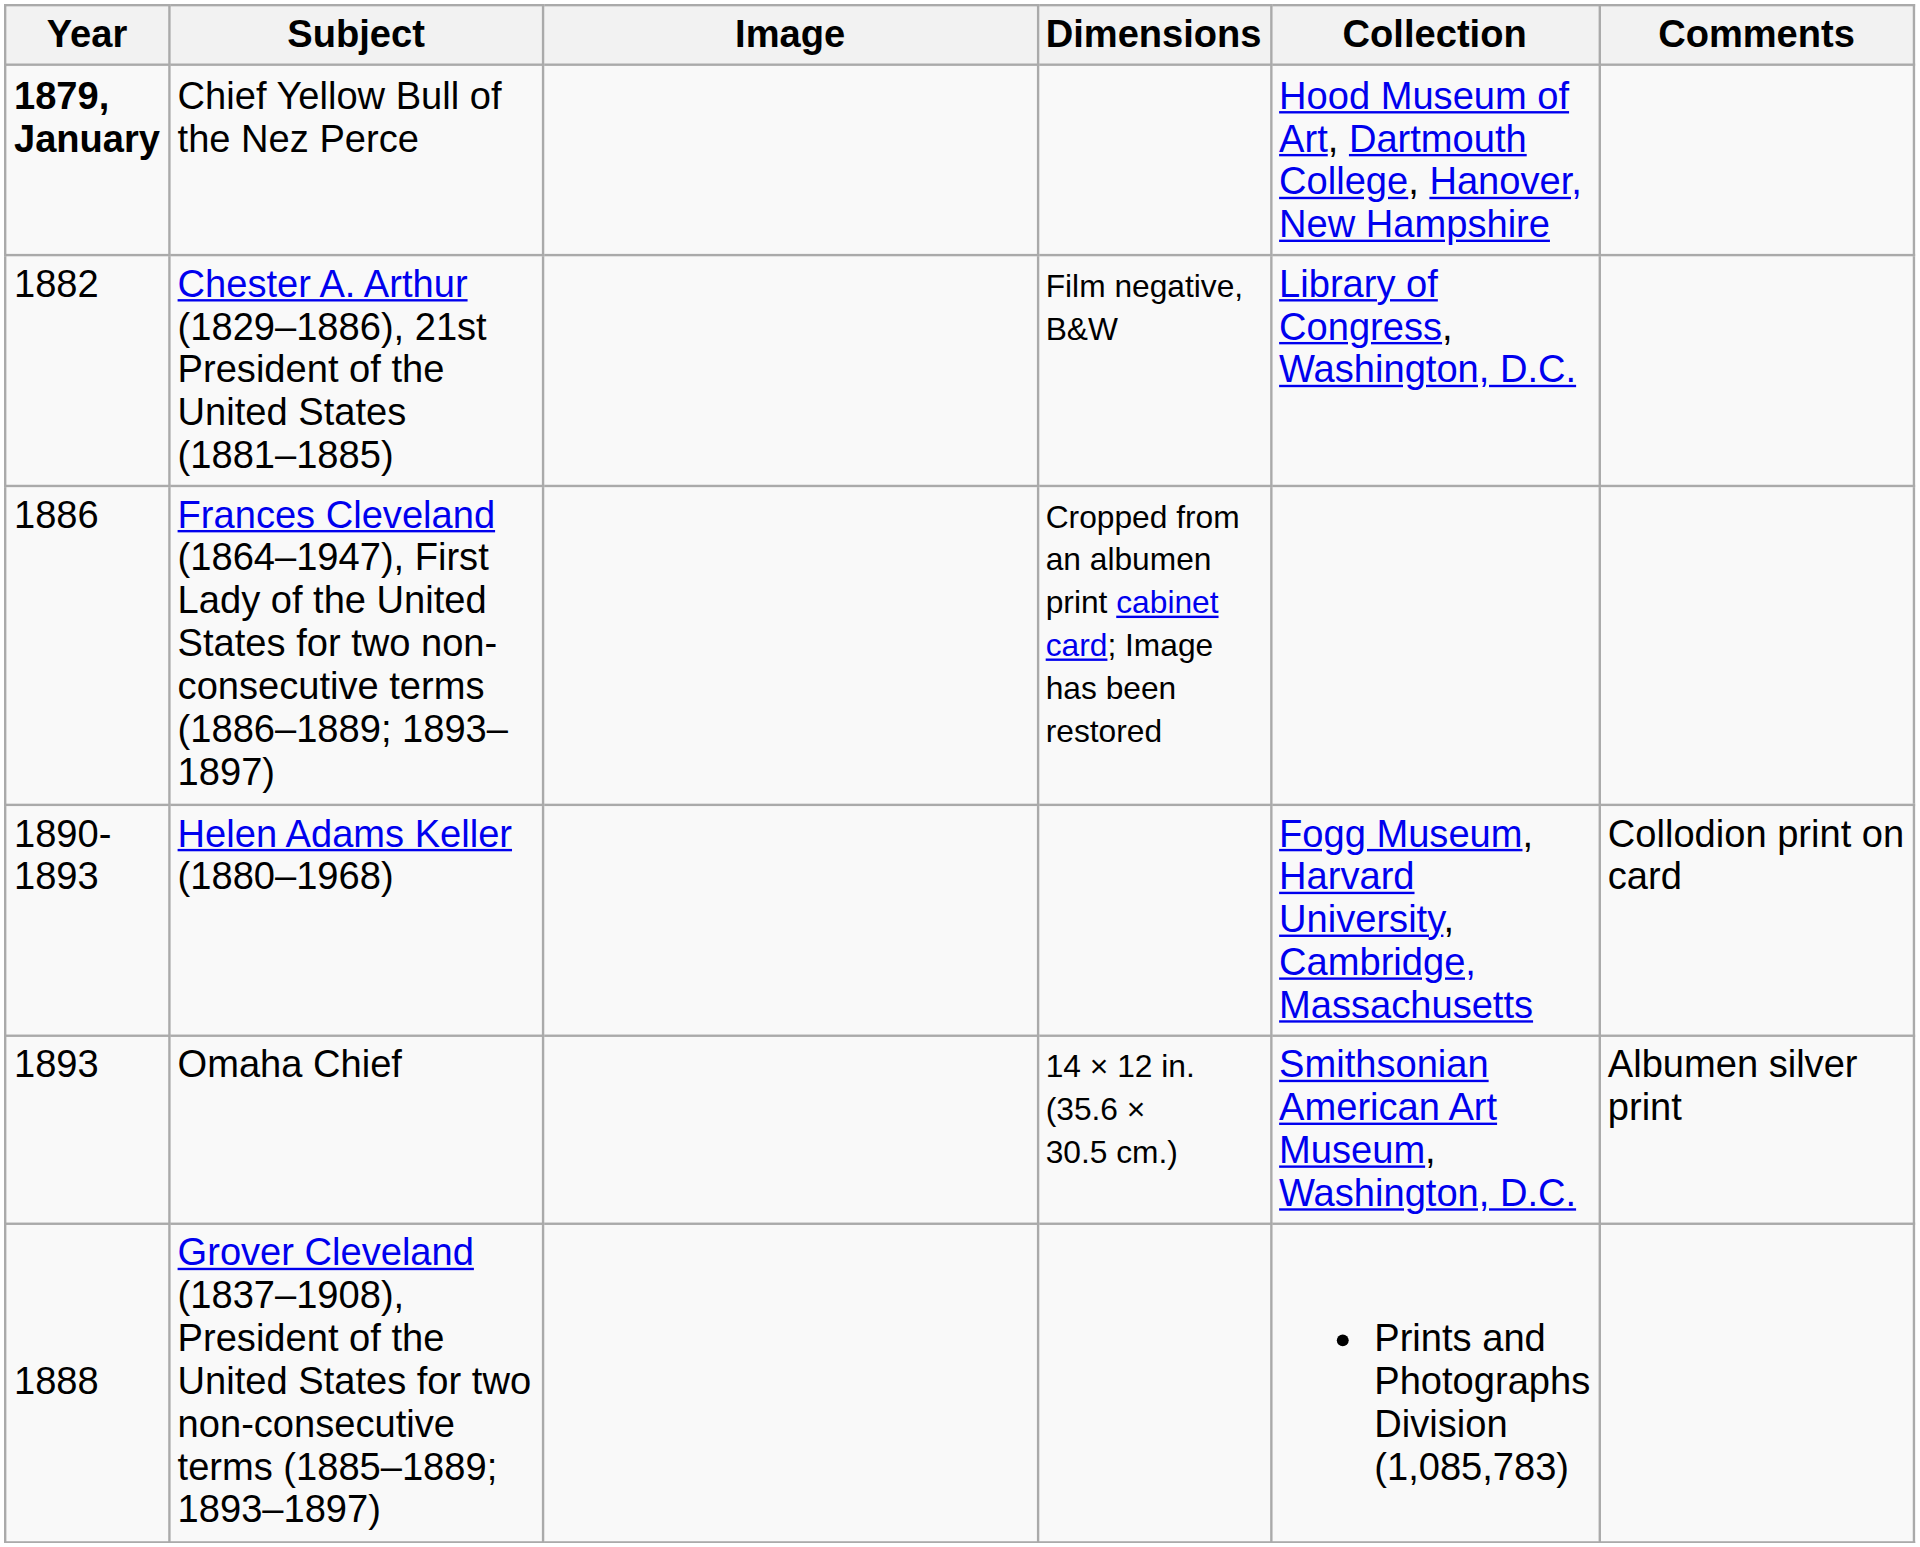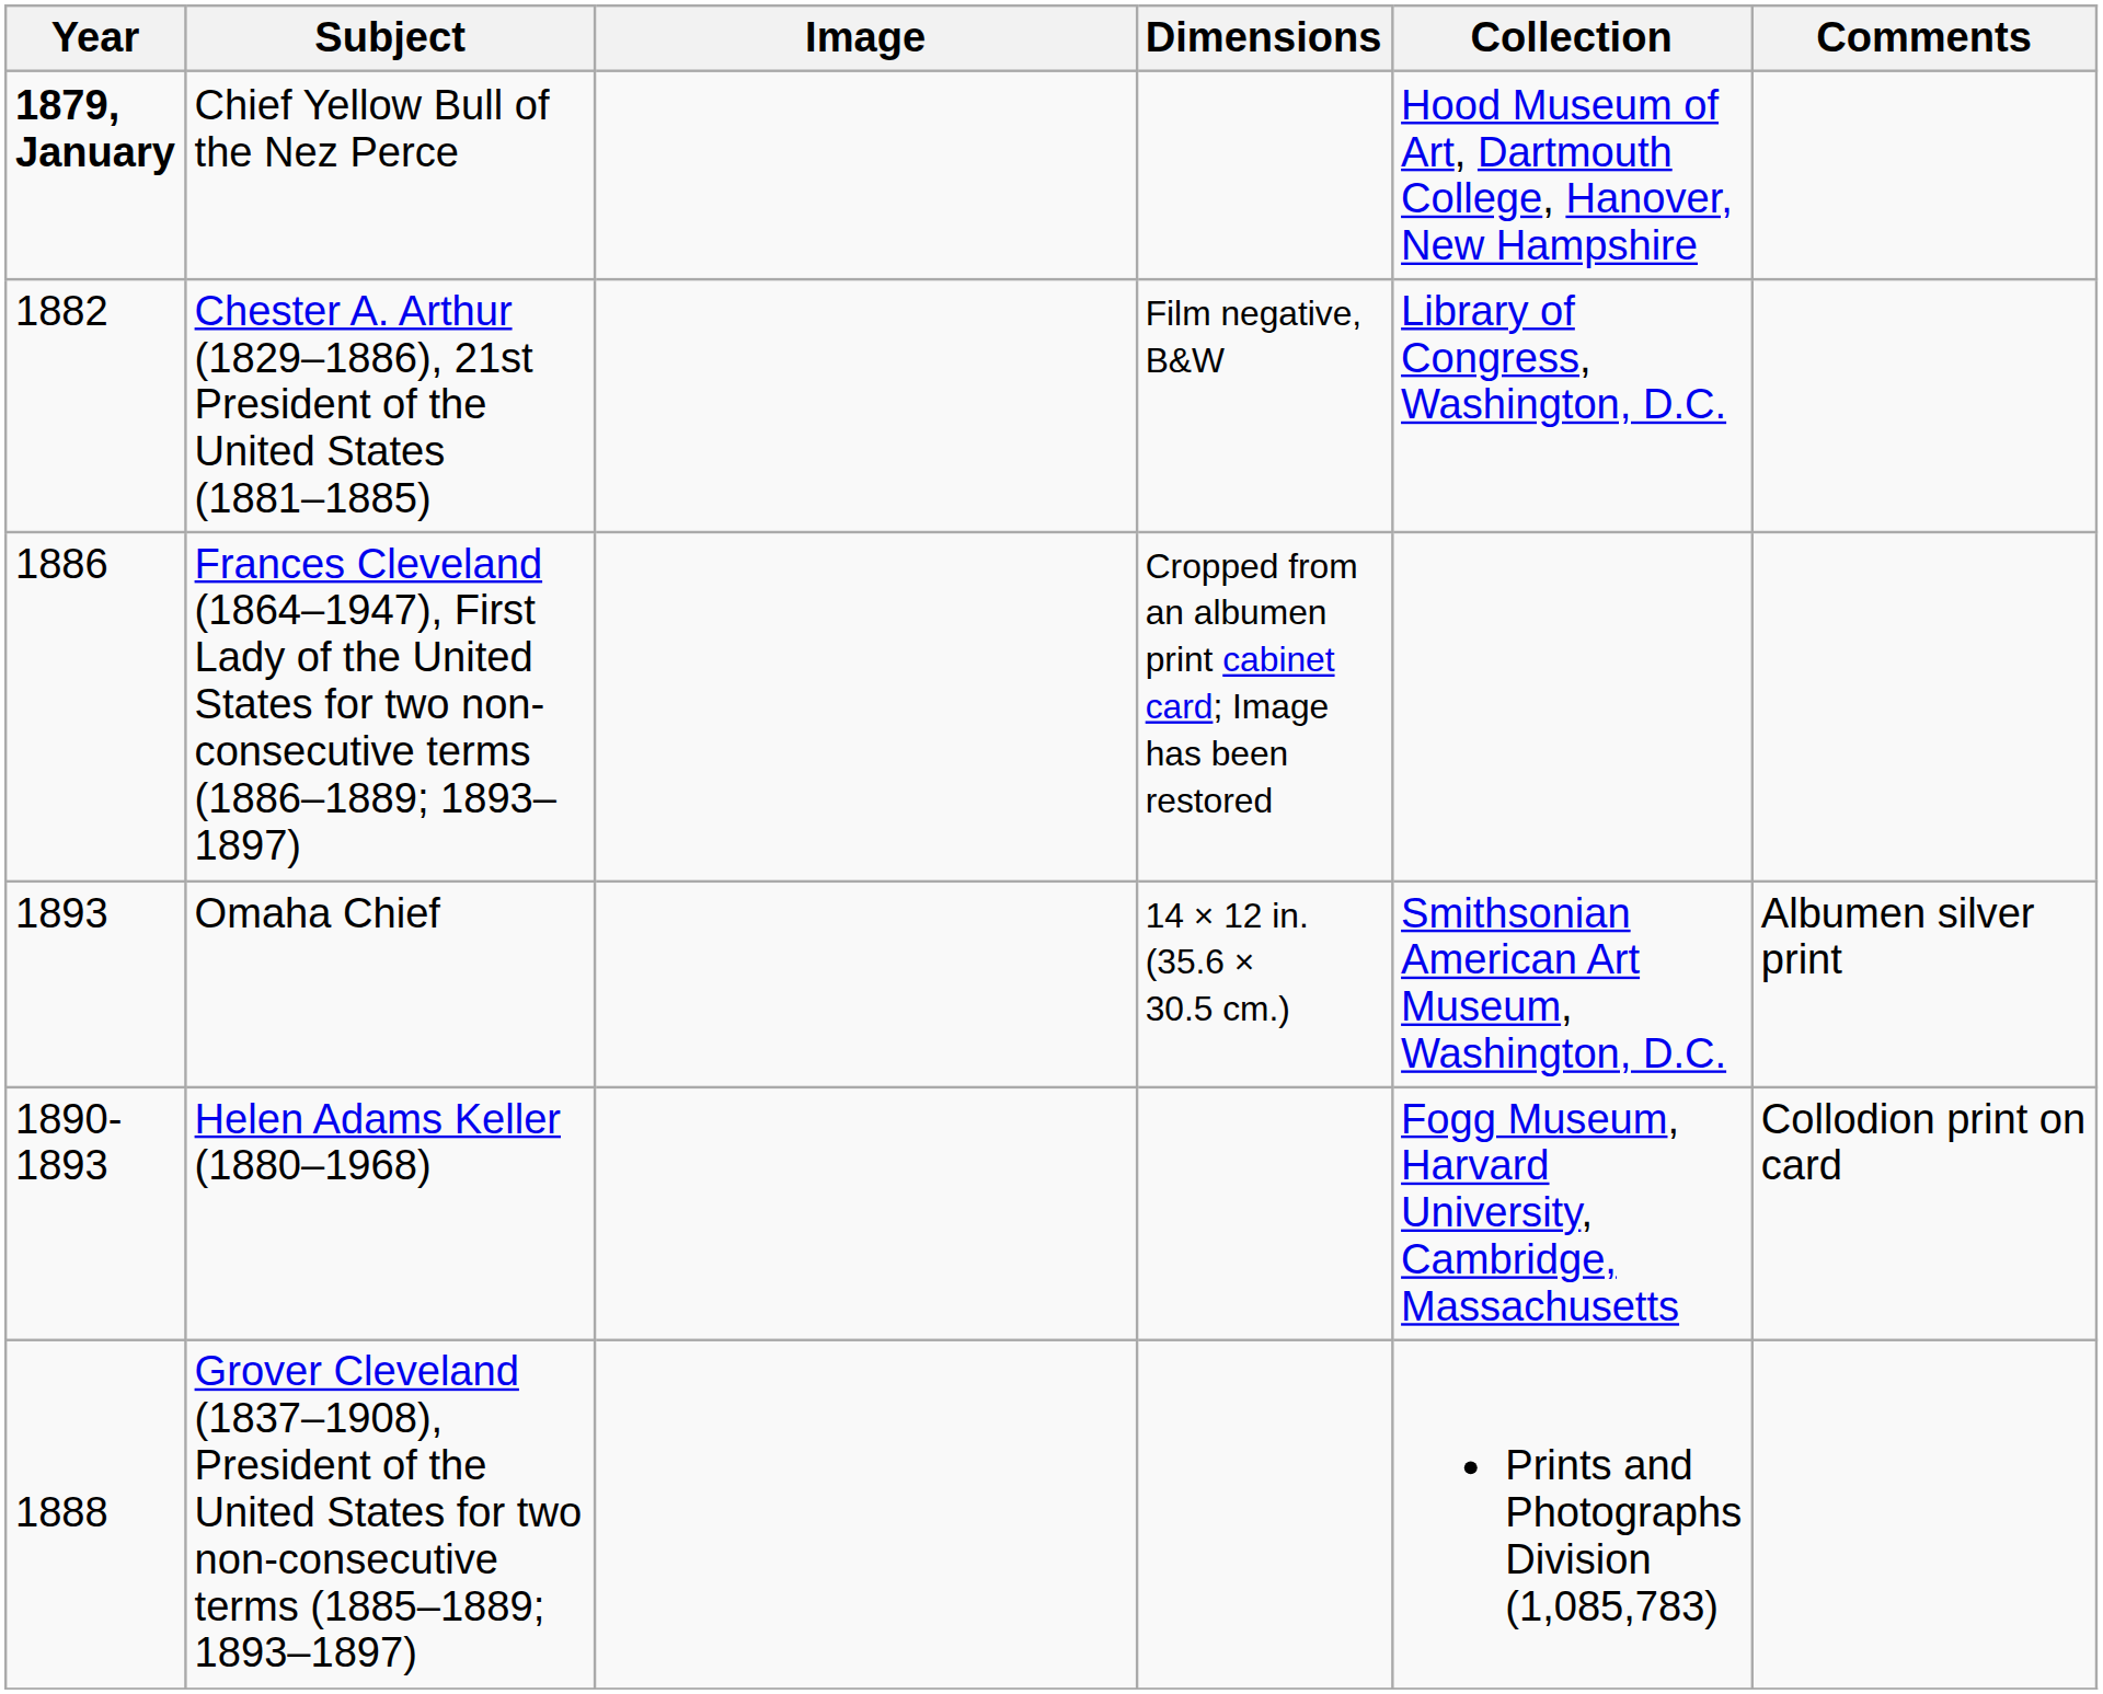rows swapped: Helen Adams Keller (1880–1968) <-> Omaha Chief
